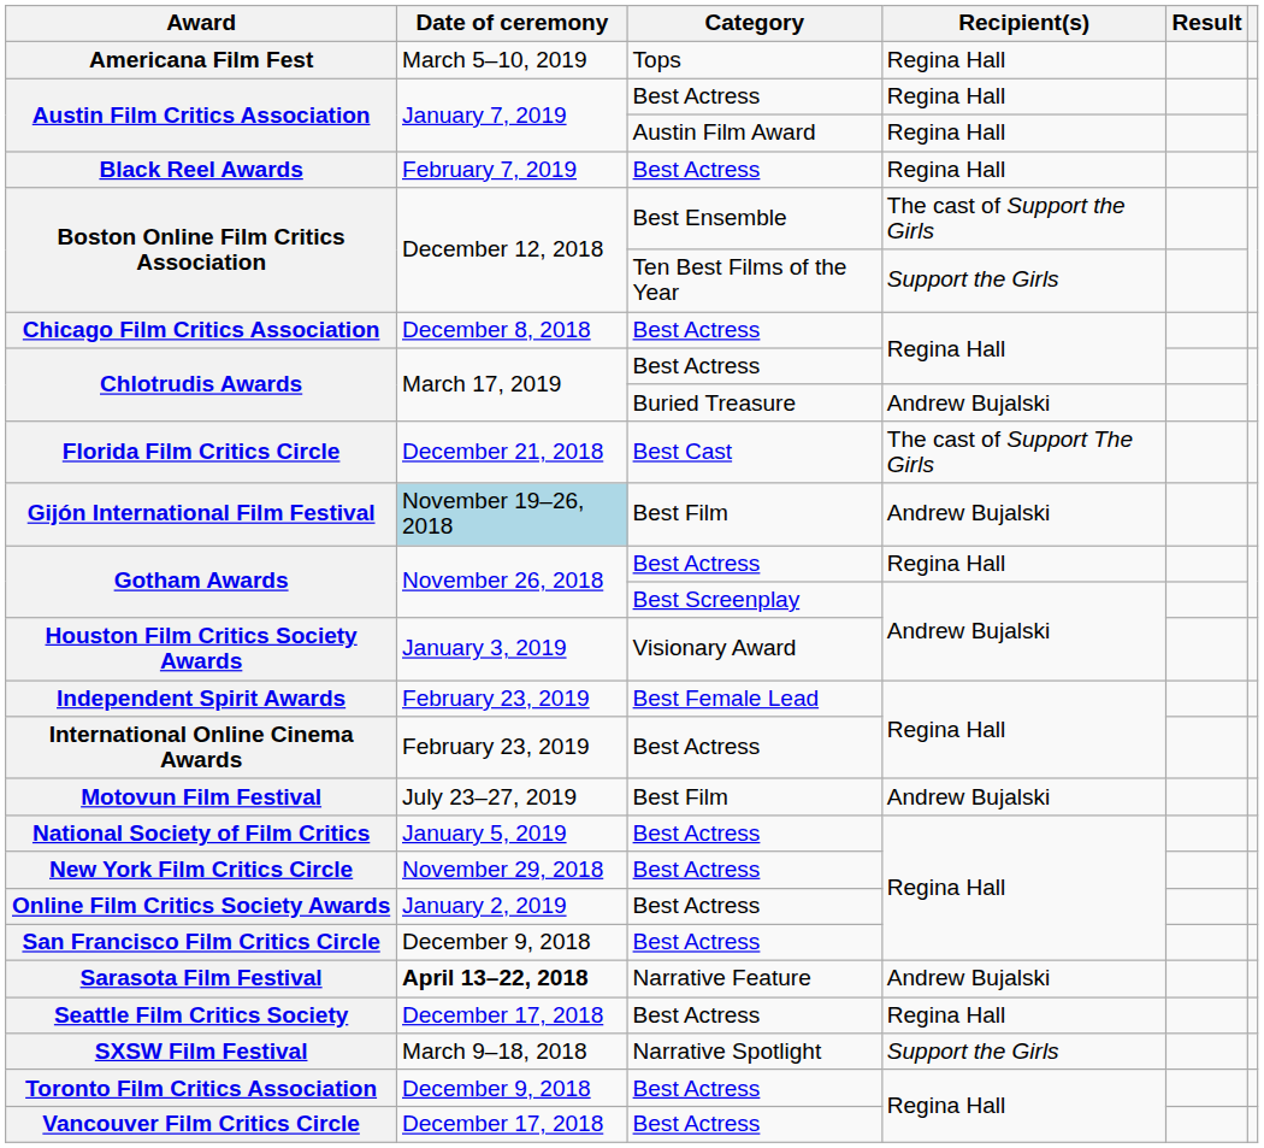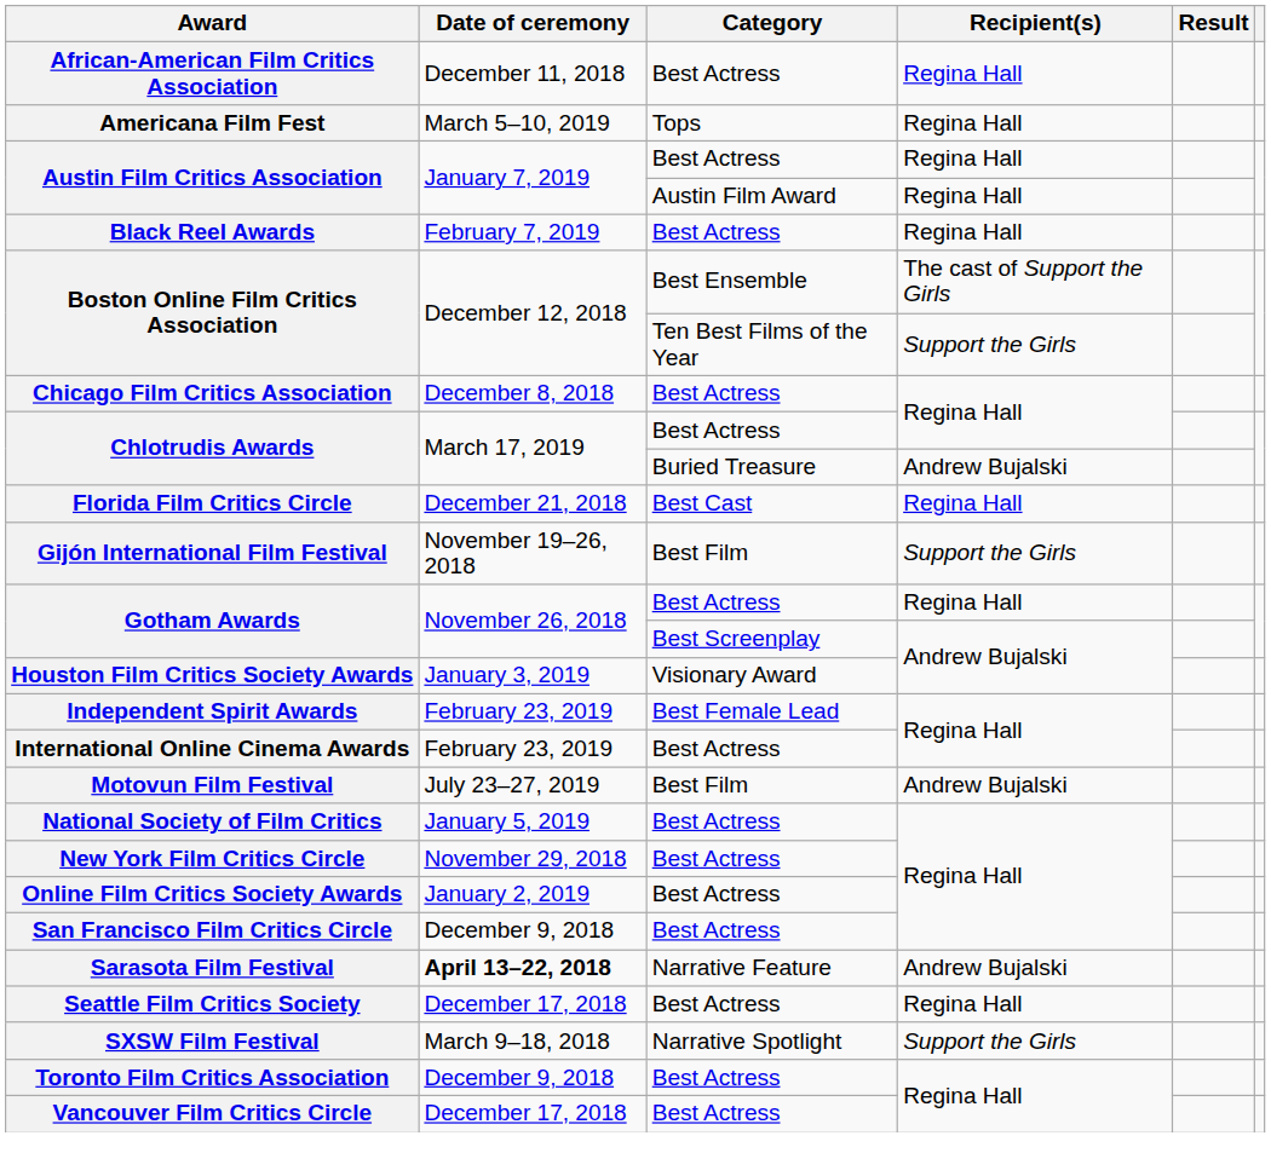+ row: African-American Film Critics Association | December 11, 2018 | Best Actress | Regina Hall
Florida Film Critics Circle | Recipient(s): The cast of Support The Girls -> Regina Hall
Gijón International Film Festival | Date of ceremony: lightblue background -> no background
Gijón International Film Festival | Recipient(s): Andrew Bujalski -> Support the Girls
